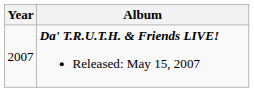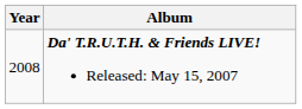Da' T.R.U.T.H. & Friends LIVE! Released: May 15, 2007 | Year: 2007 -> 2008
